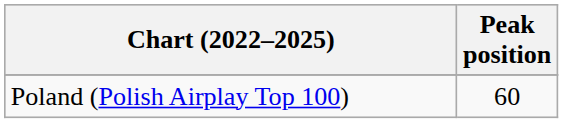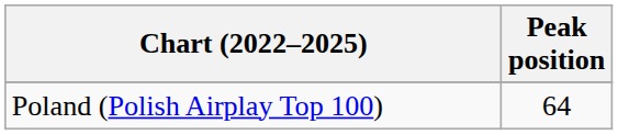Poland (Polish Airplay Top 100) | Peak position: 60 -> 64
